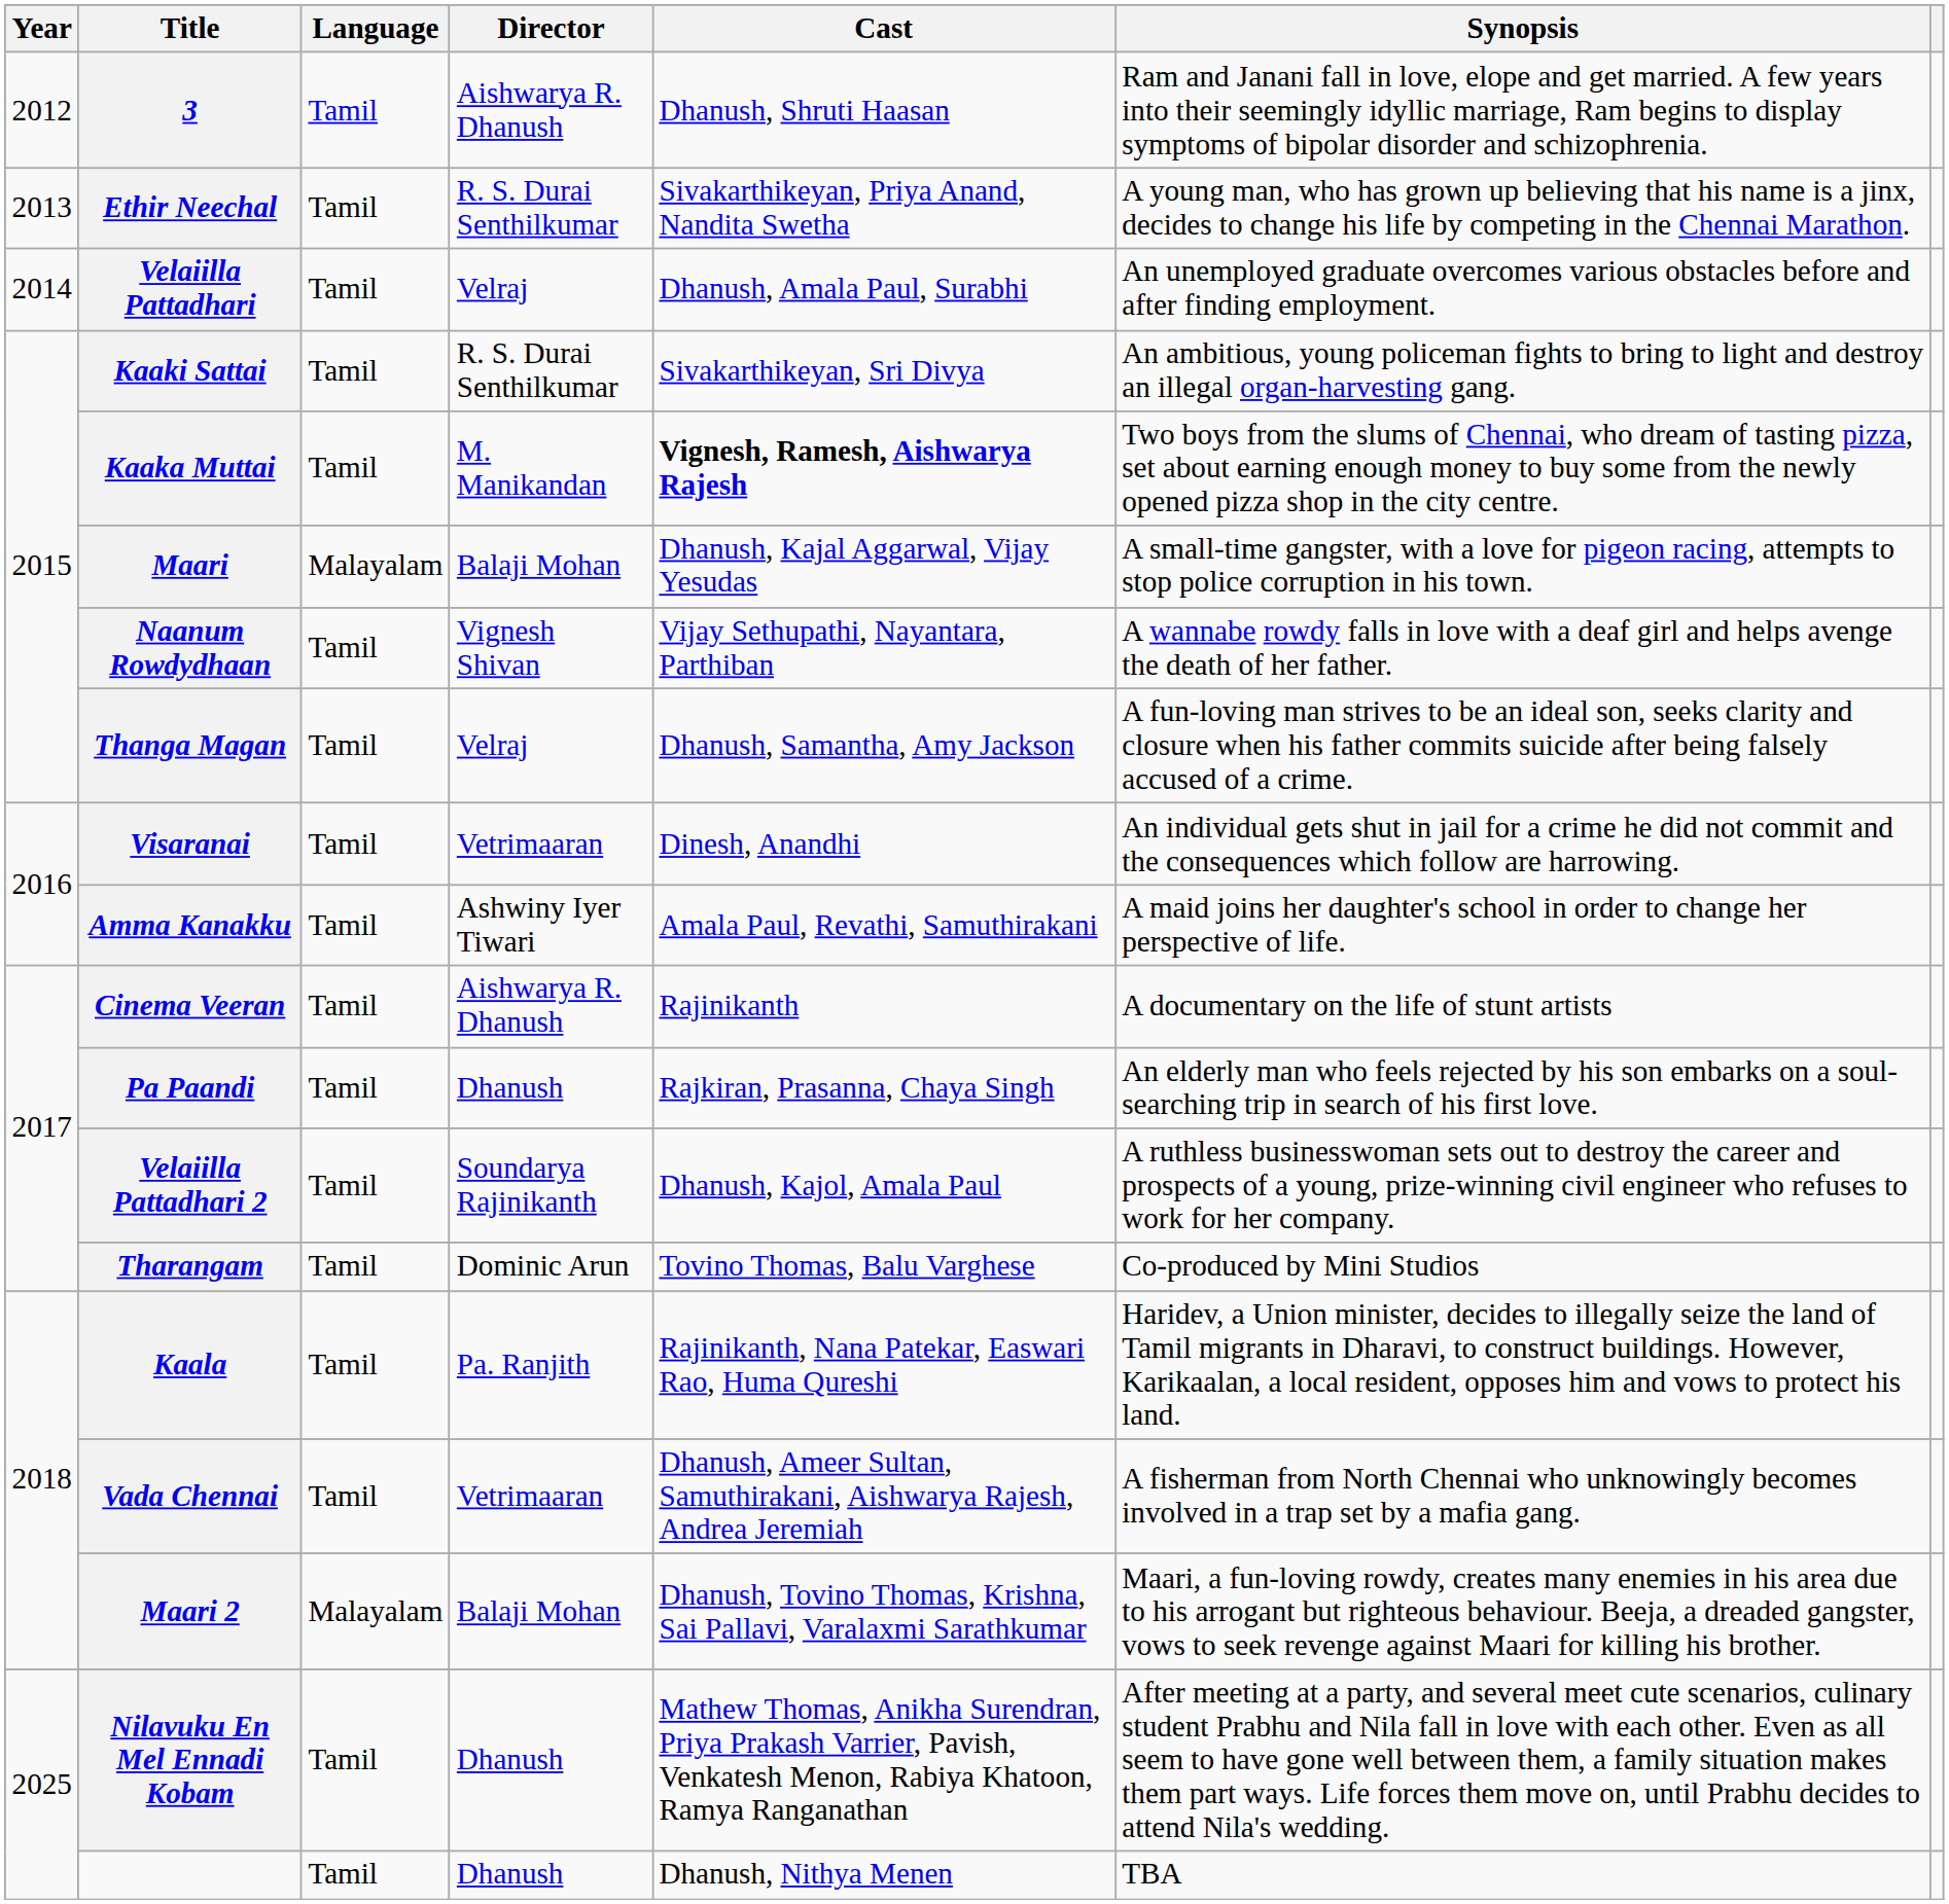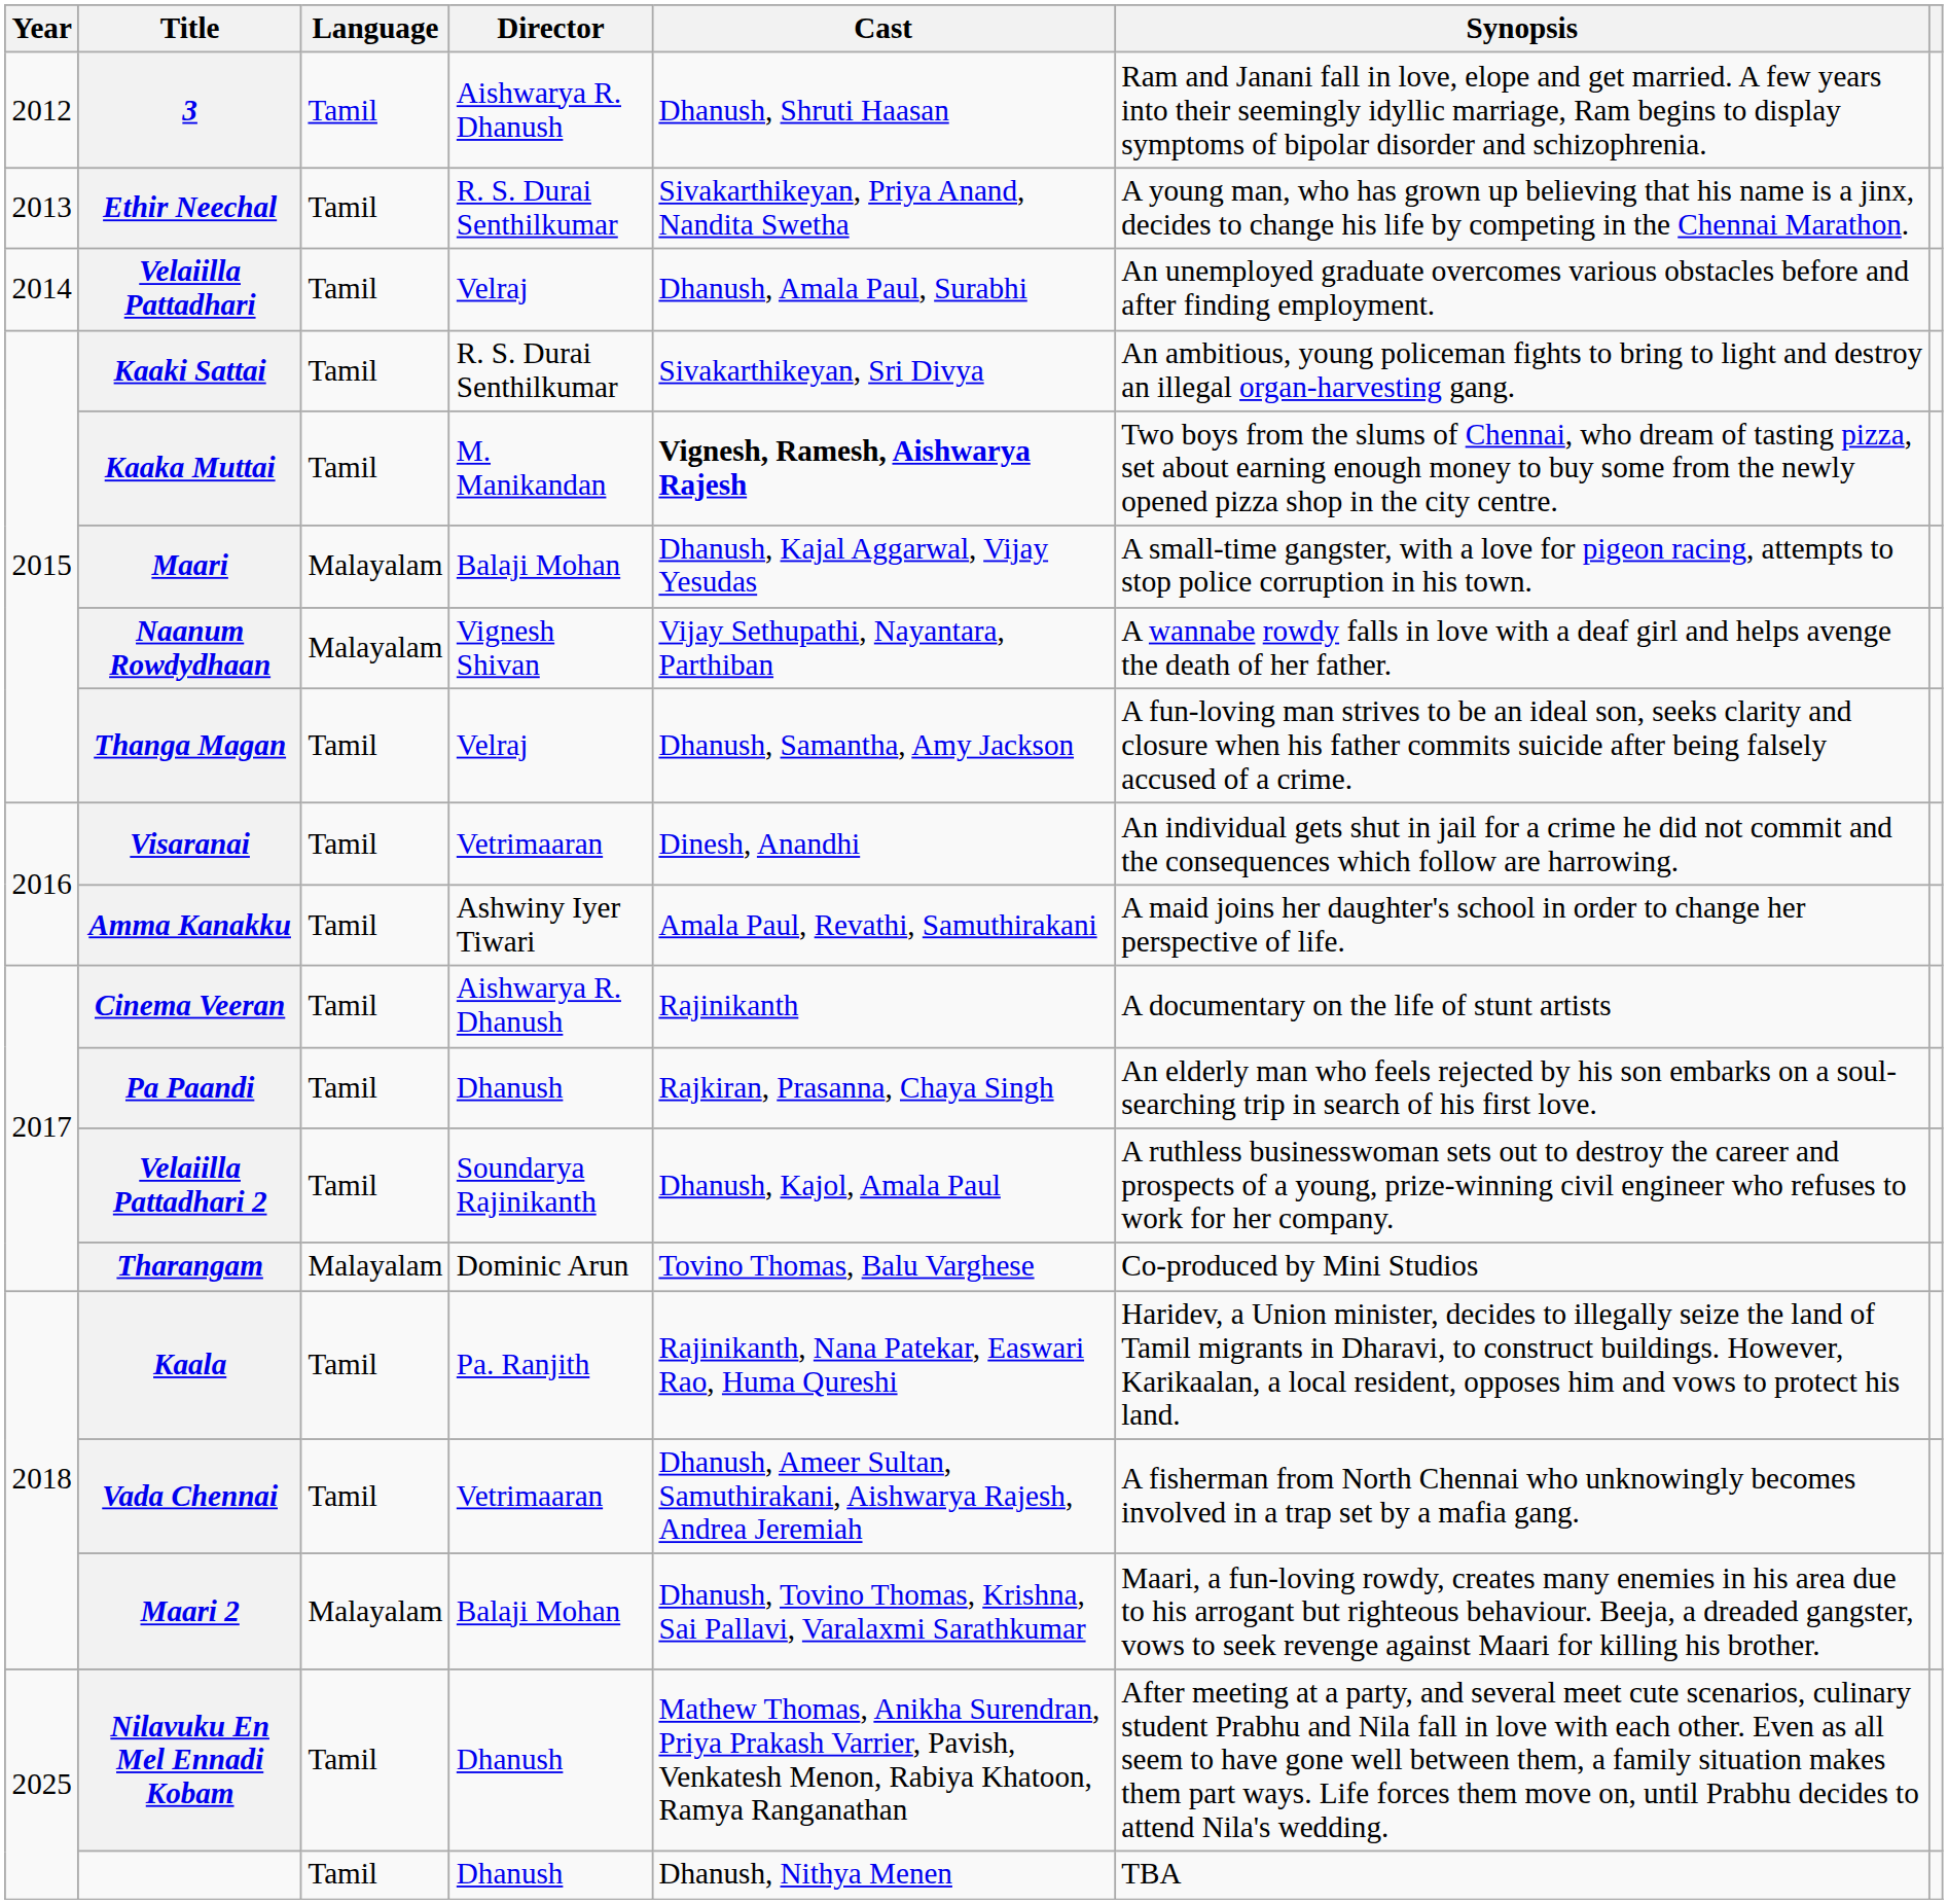Naanum Rowdydhaan | Language: Tamil -> Malayalam
Tharangam | Language: Tamil -> Malayalam
